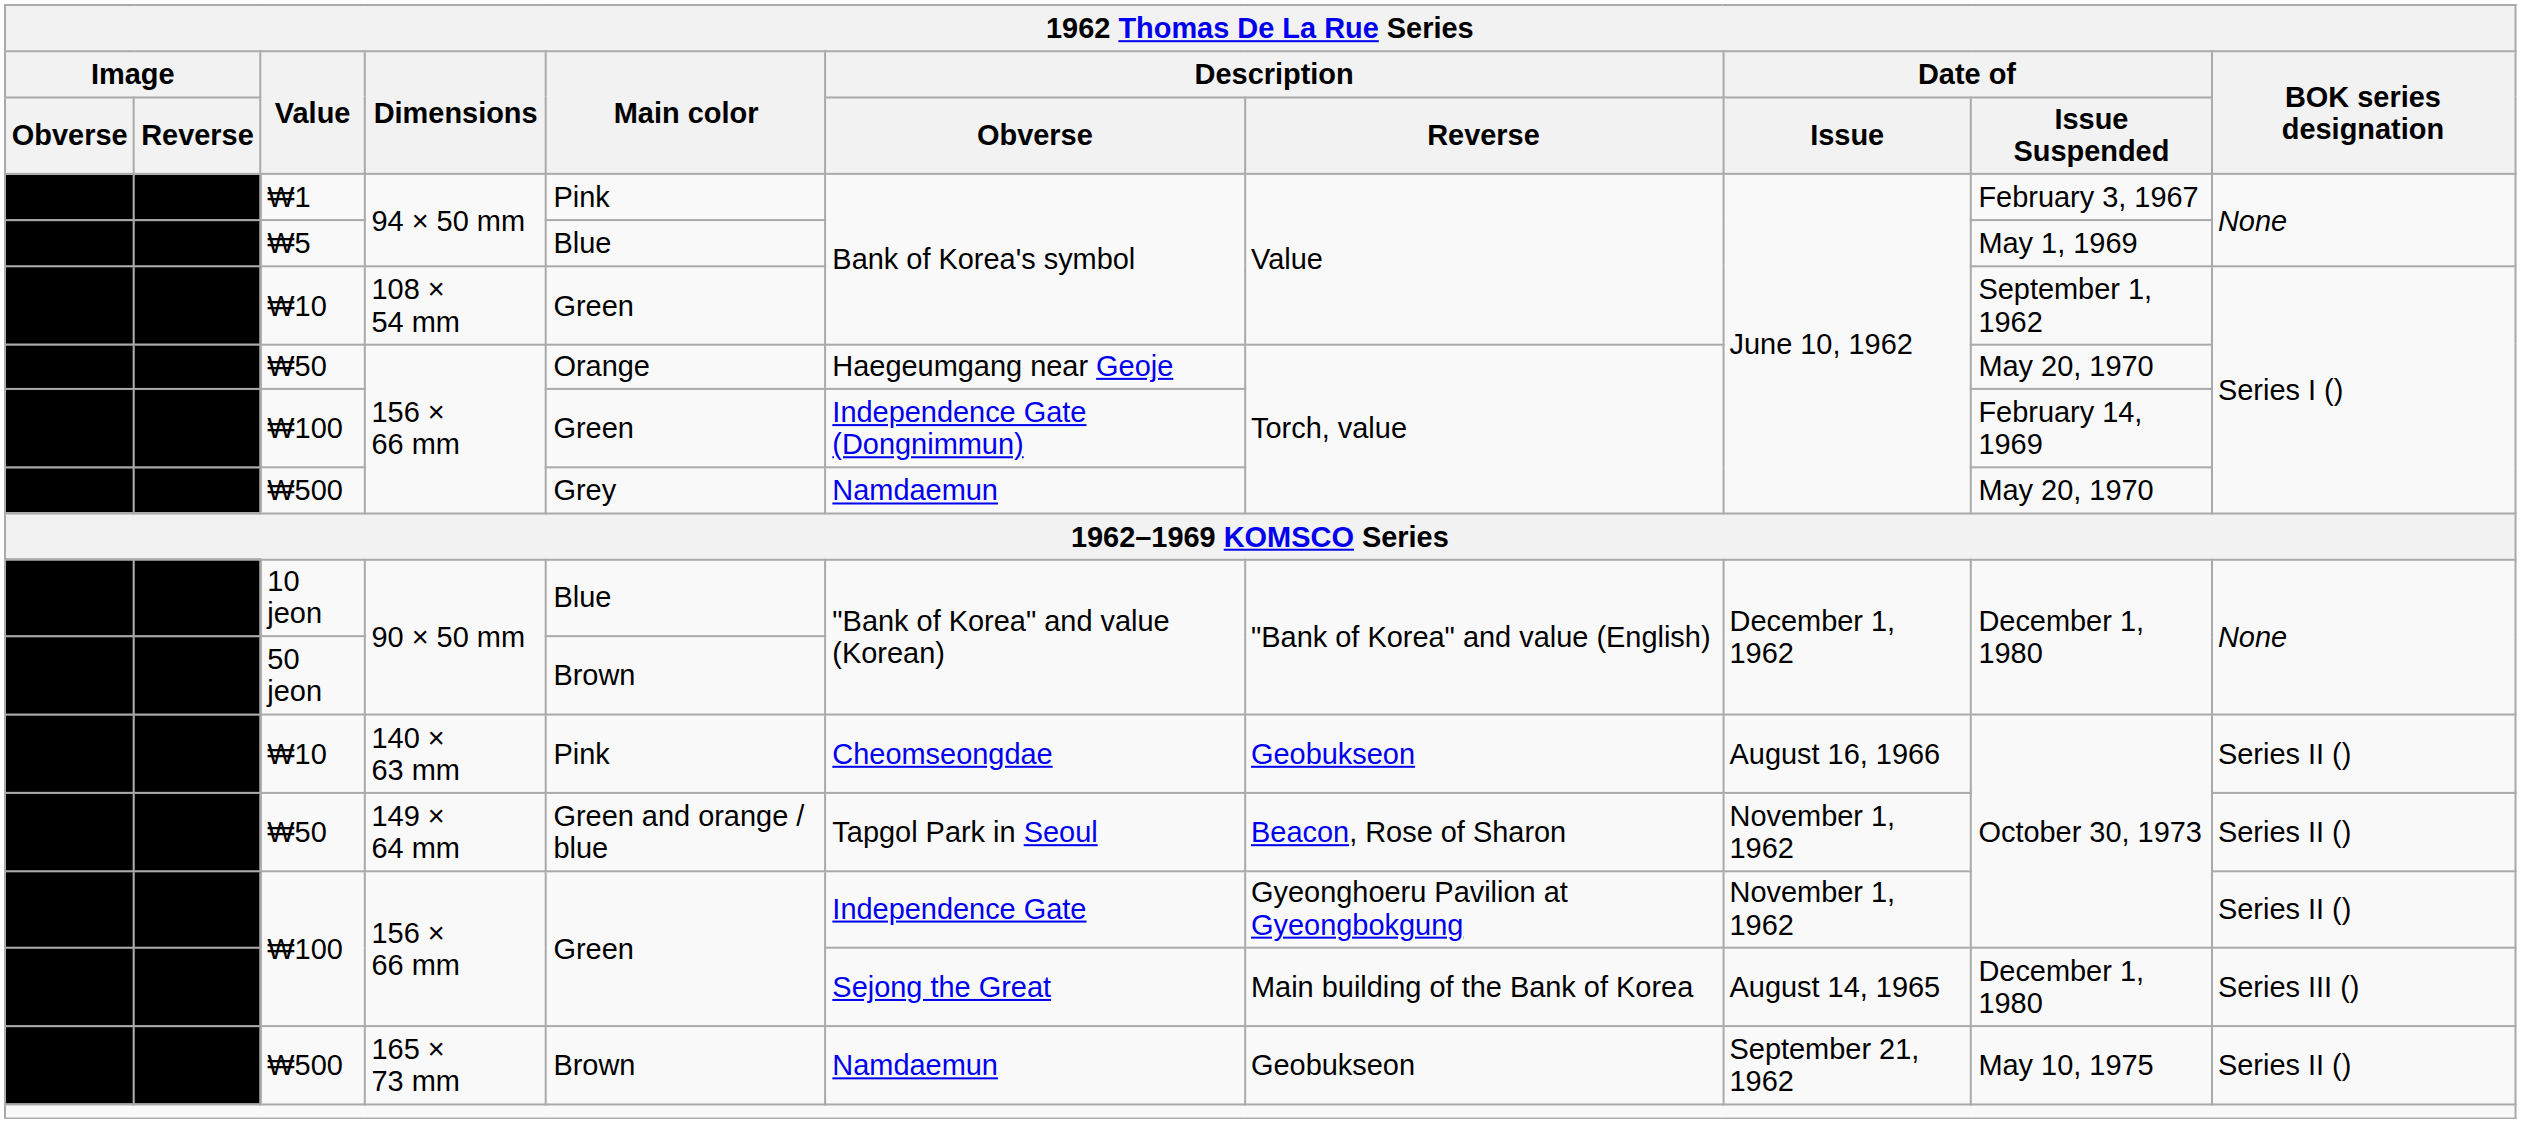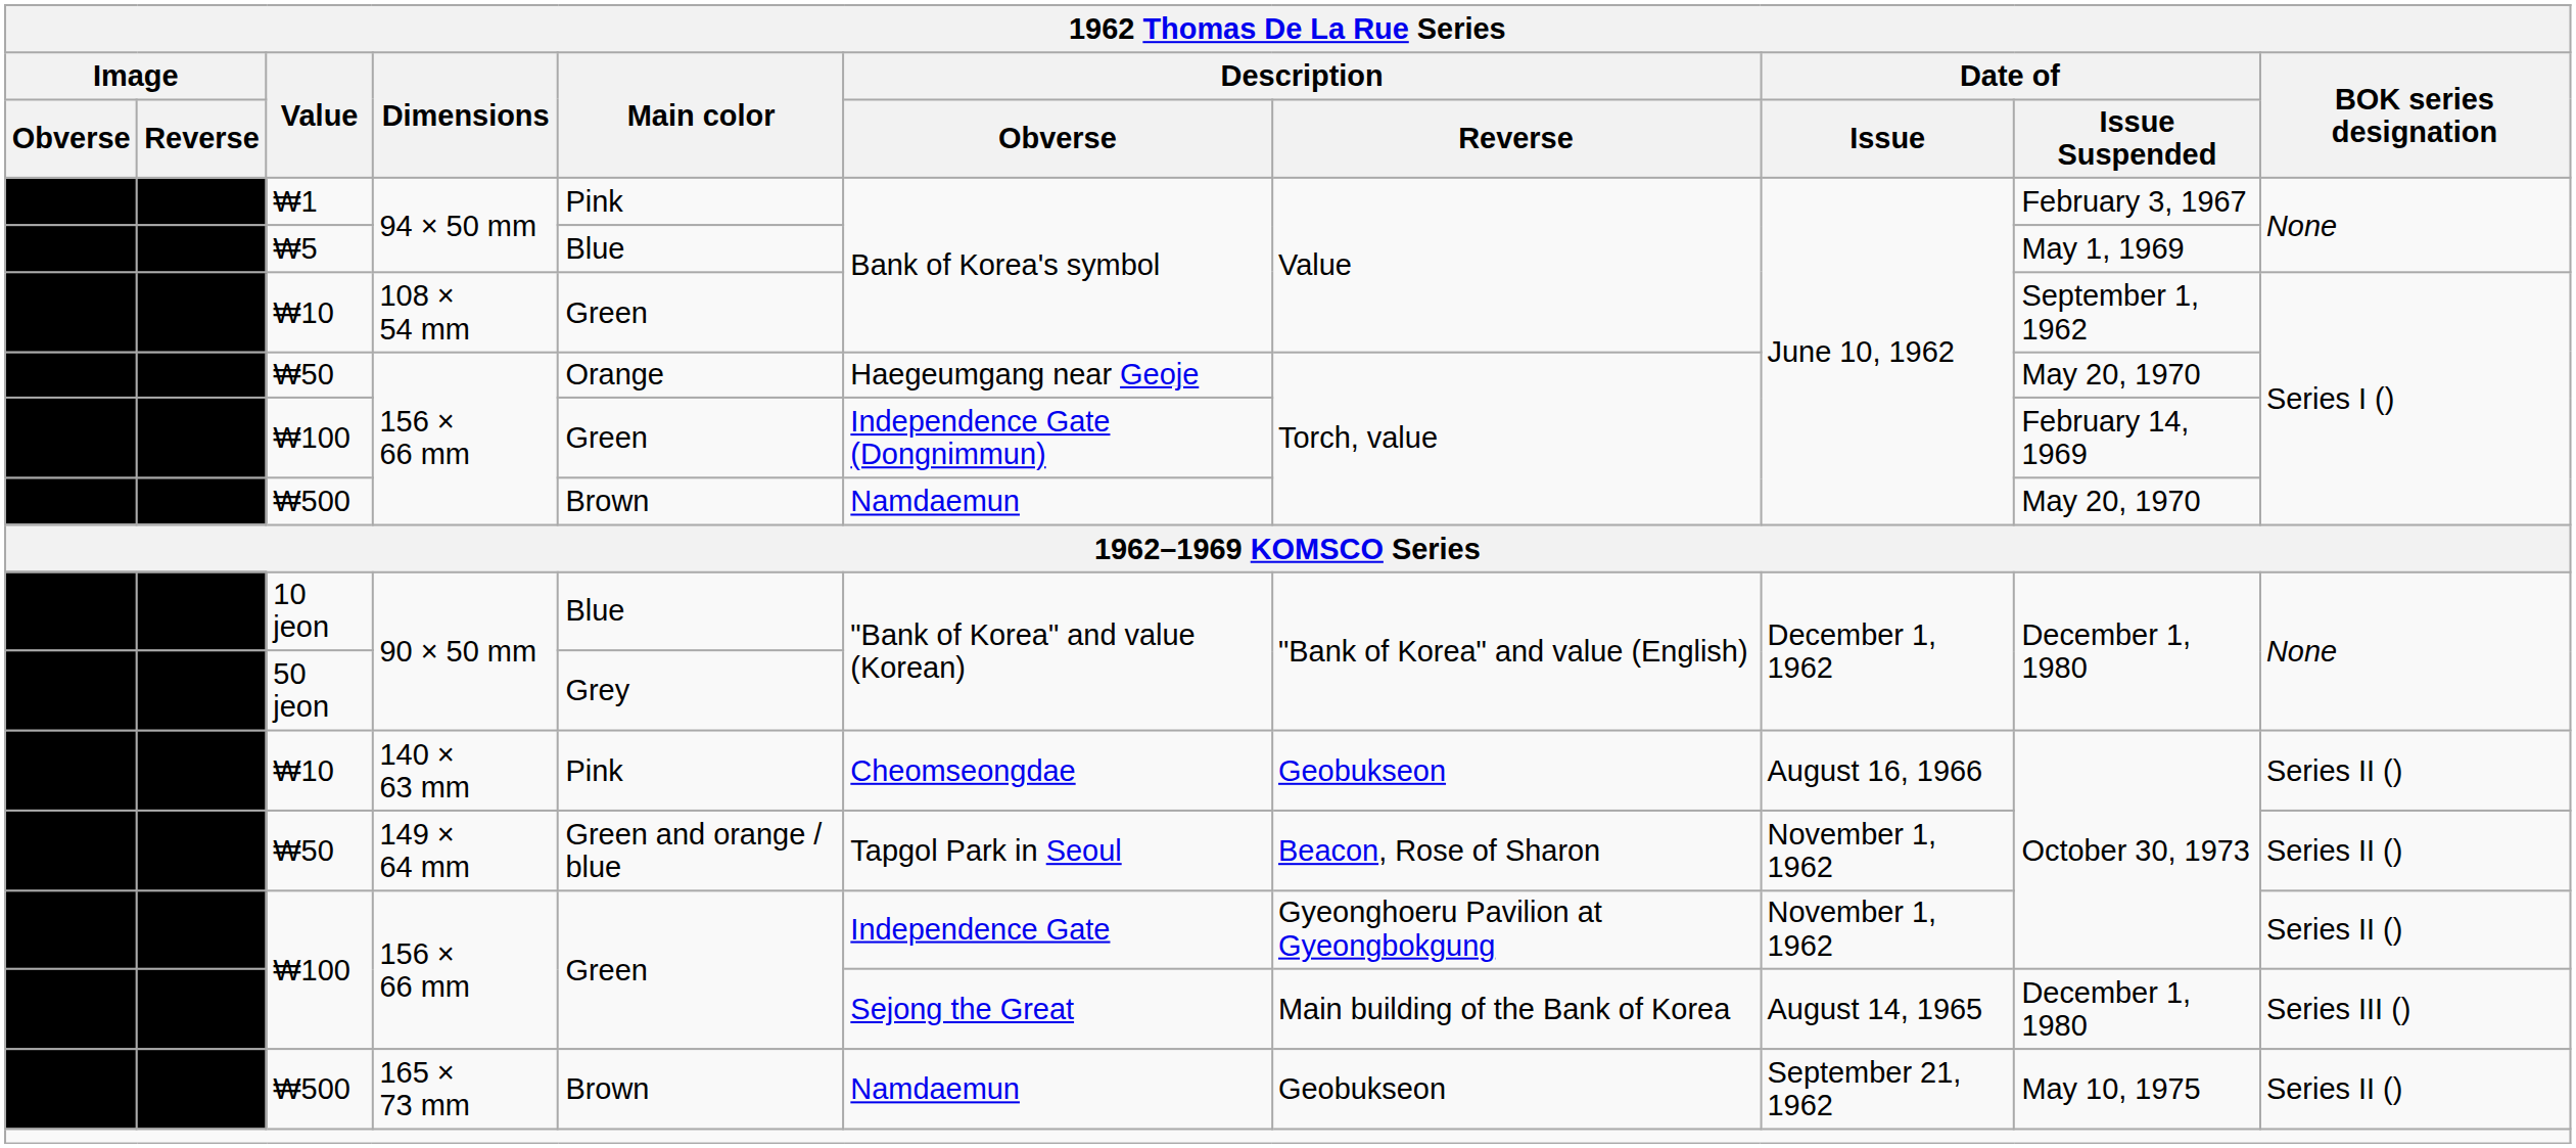₩500 / 156 × 66 mm | Main color: Grey -> Brown
50 jeon | Main color: Brown -> Grey
